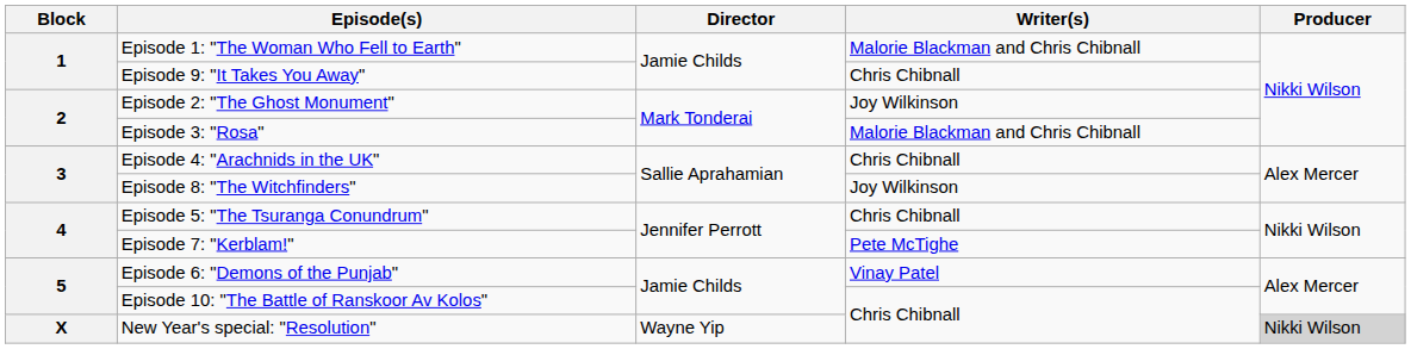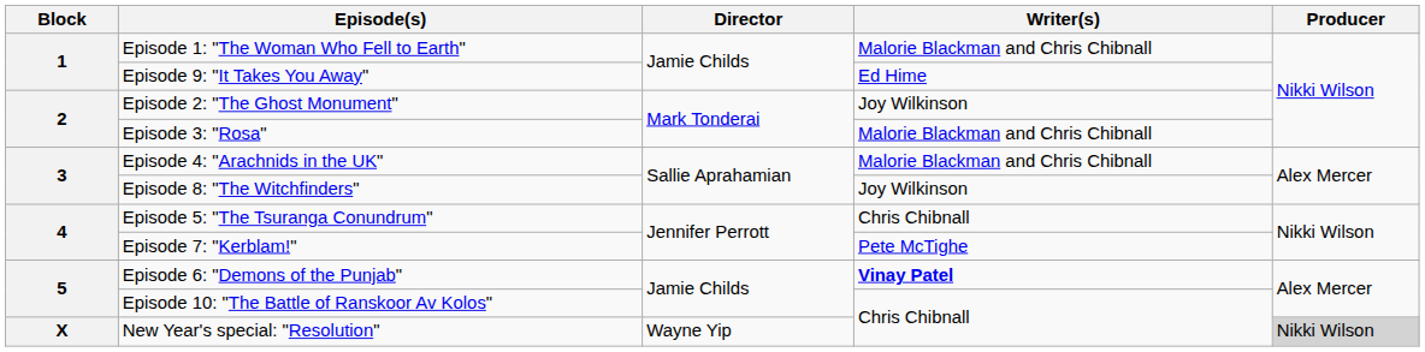Episode 9: "It Takes You Away" | Writer(s): Chris Chibnall -> Ed Hime
Episode 4: "Arachnids in the UK" | Writer(s): Chris Chibnall -> Malorie Blackman and Chris Chibnall
Episode 6: "Demons of the Punjab" | Writer(s): normal -> bold
